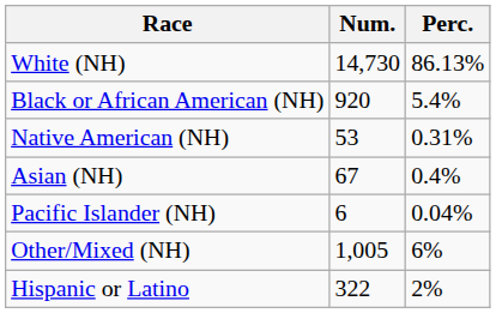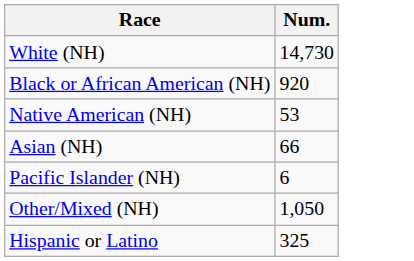- column: Perc. | 86.13% | 5.4% | 0.31% | 0.4% | 0.04% | 6% | 2%
Asian (NH) | Num.: 67 -> 66
Other/Mixed (NH) | Num.: 1,005 -> 1,050
Hispanic or Latino | Num.: 322 -> 325
